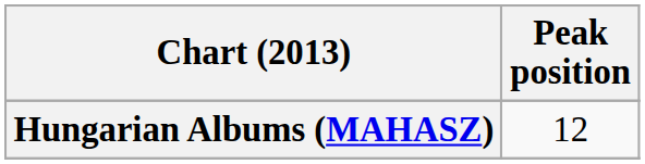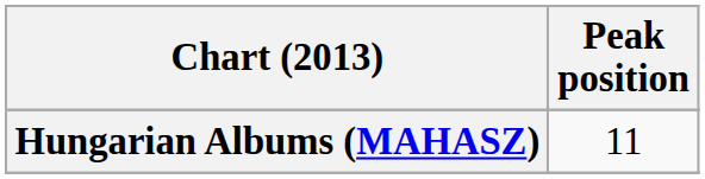Hungarian Albums (MAHASZ) | Peak position: 12 -> 11
